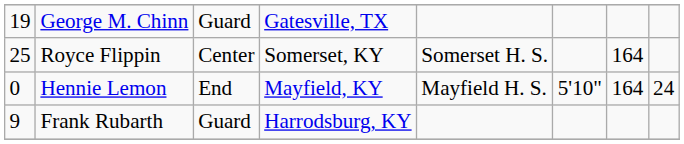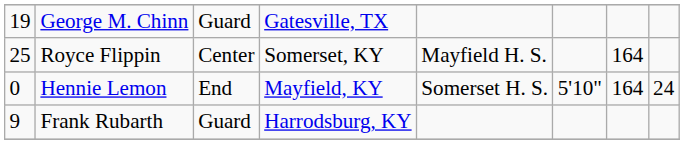Royce Flippin | column 5: Somerset H. S. -> Mayfield H. S.
Hennie Lemon | column 5: Mayfield H. S. -> Somerset H. S.
